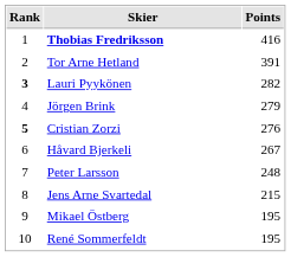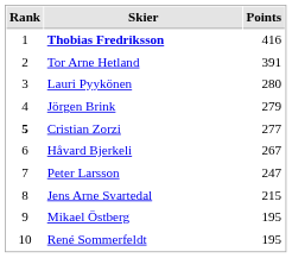Lauri Pyykönen | Rank: bold -> normal
Lauri Pyykönen | Points: 282 -> 280
Cristian Zorzi | Points: 276 -> 277
Peter Larsson | Points: 248 -> 247
